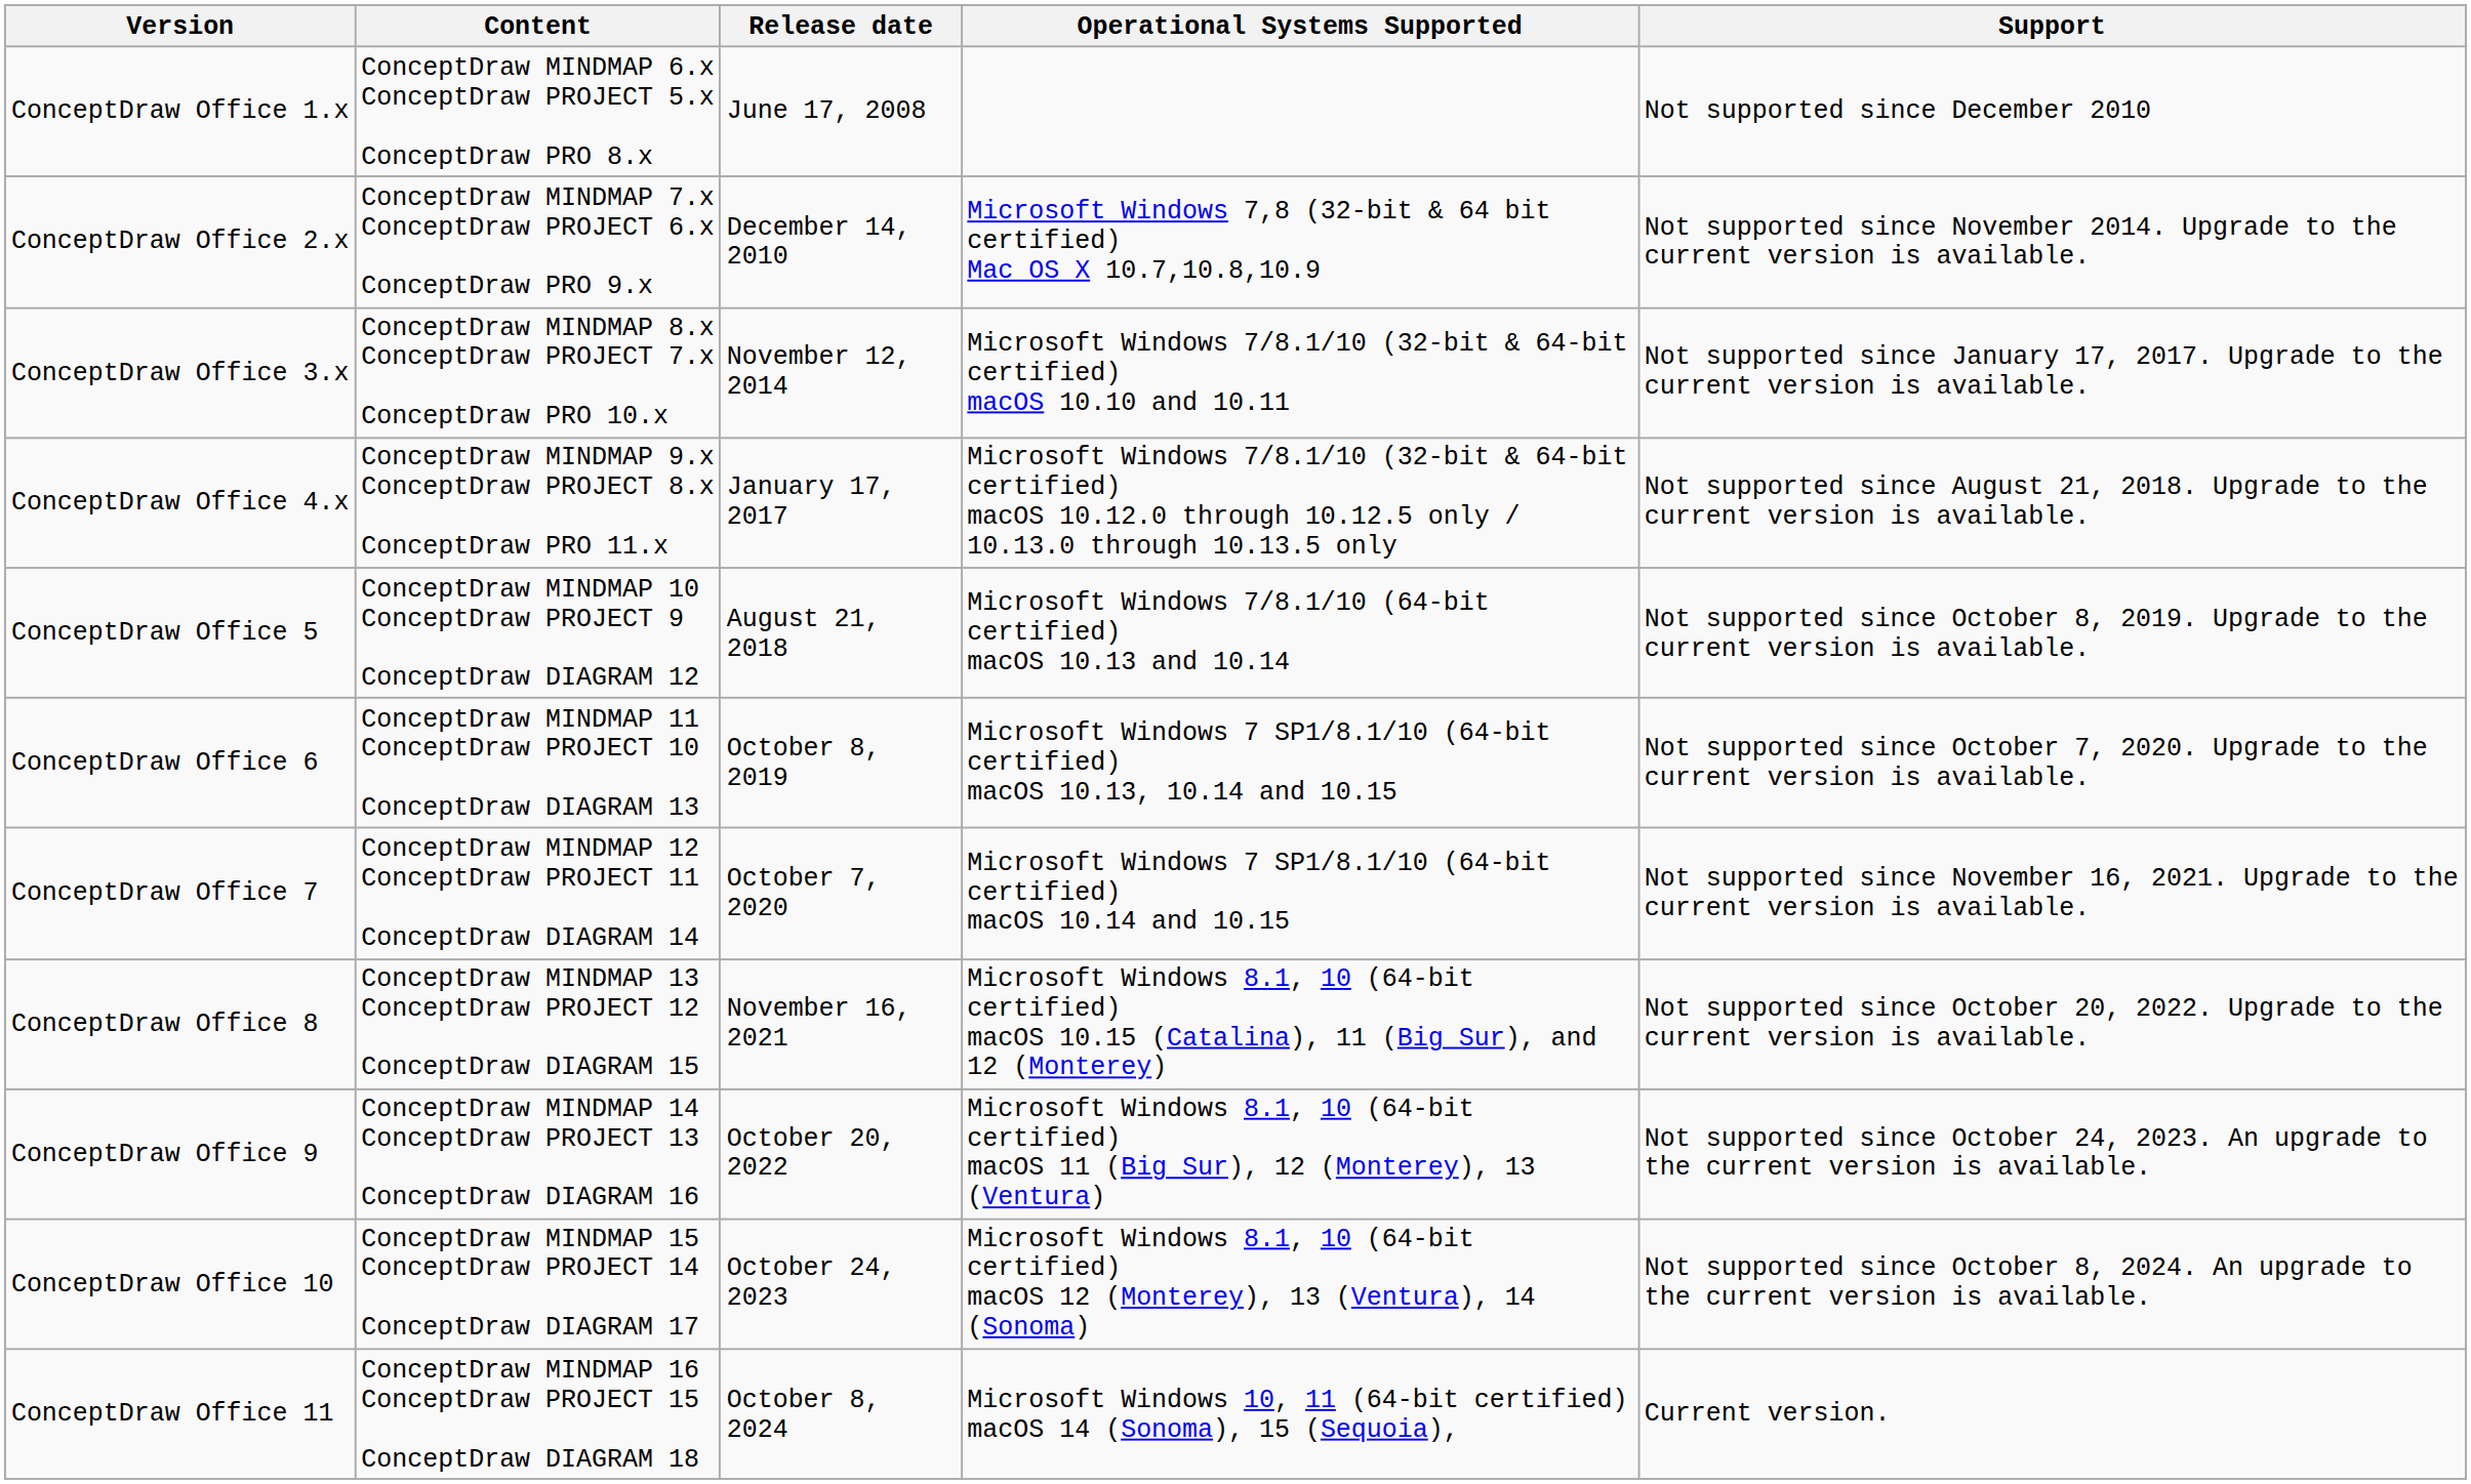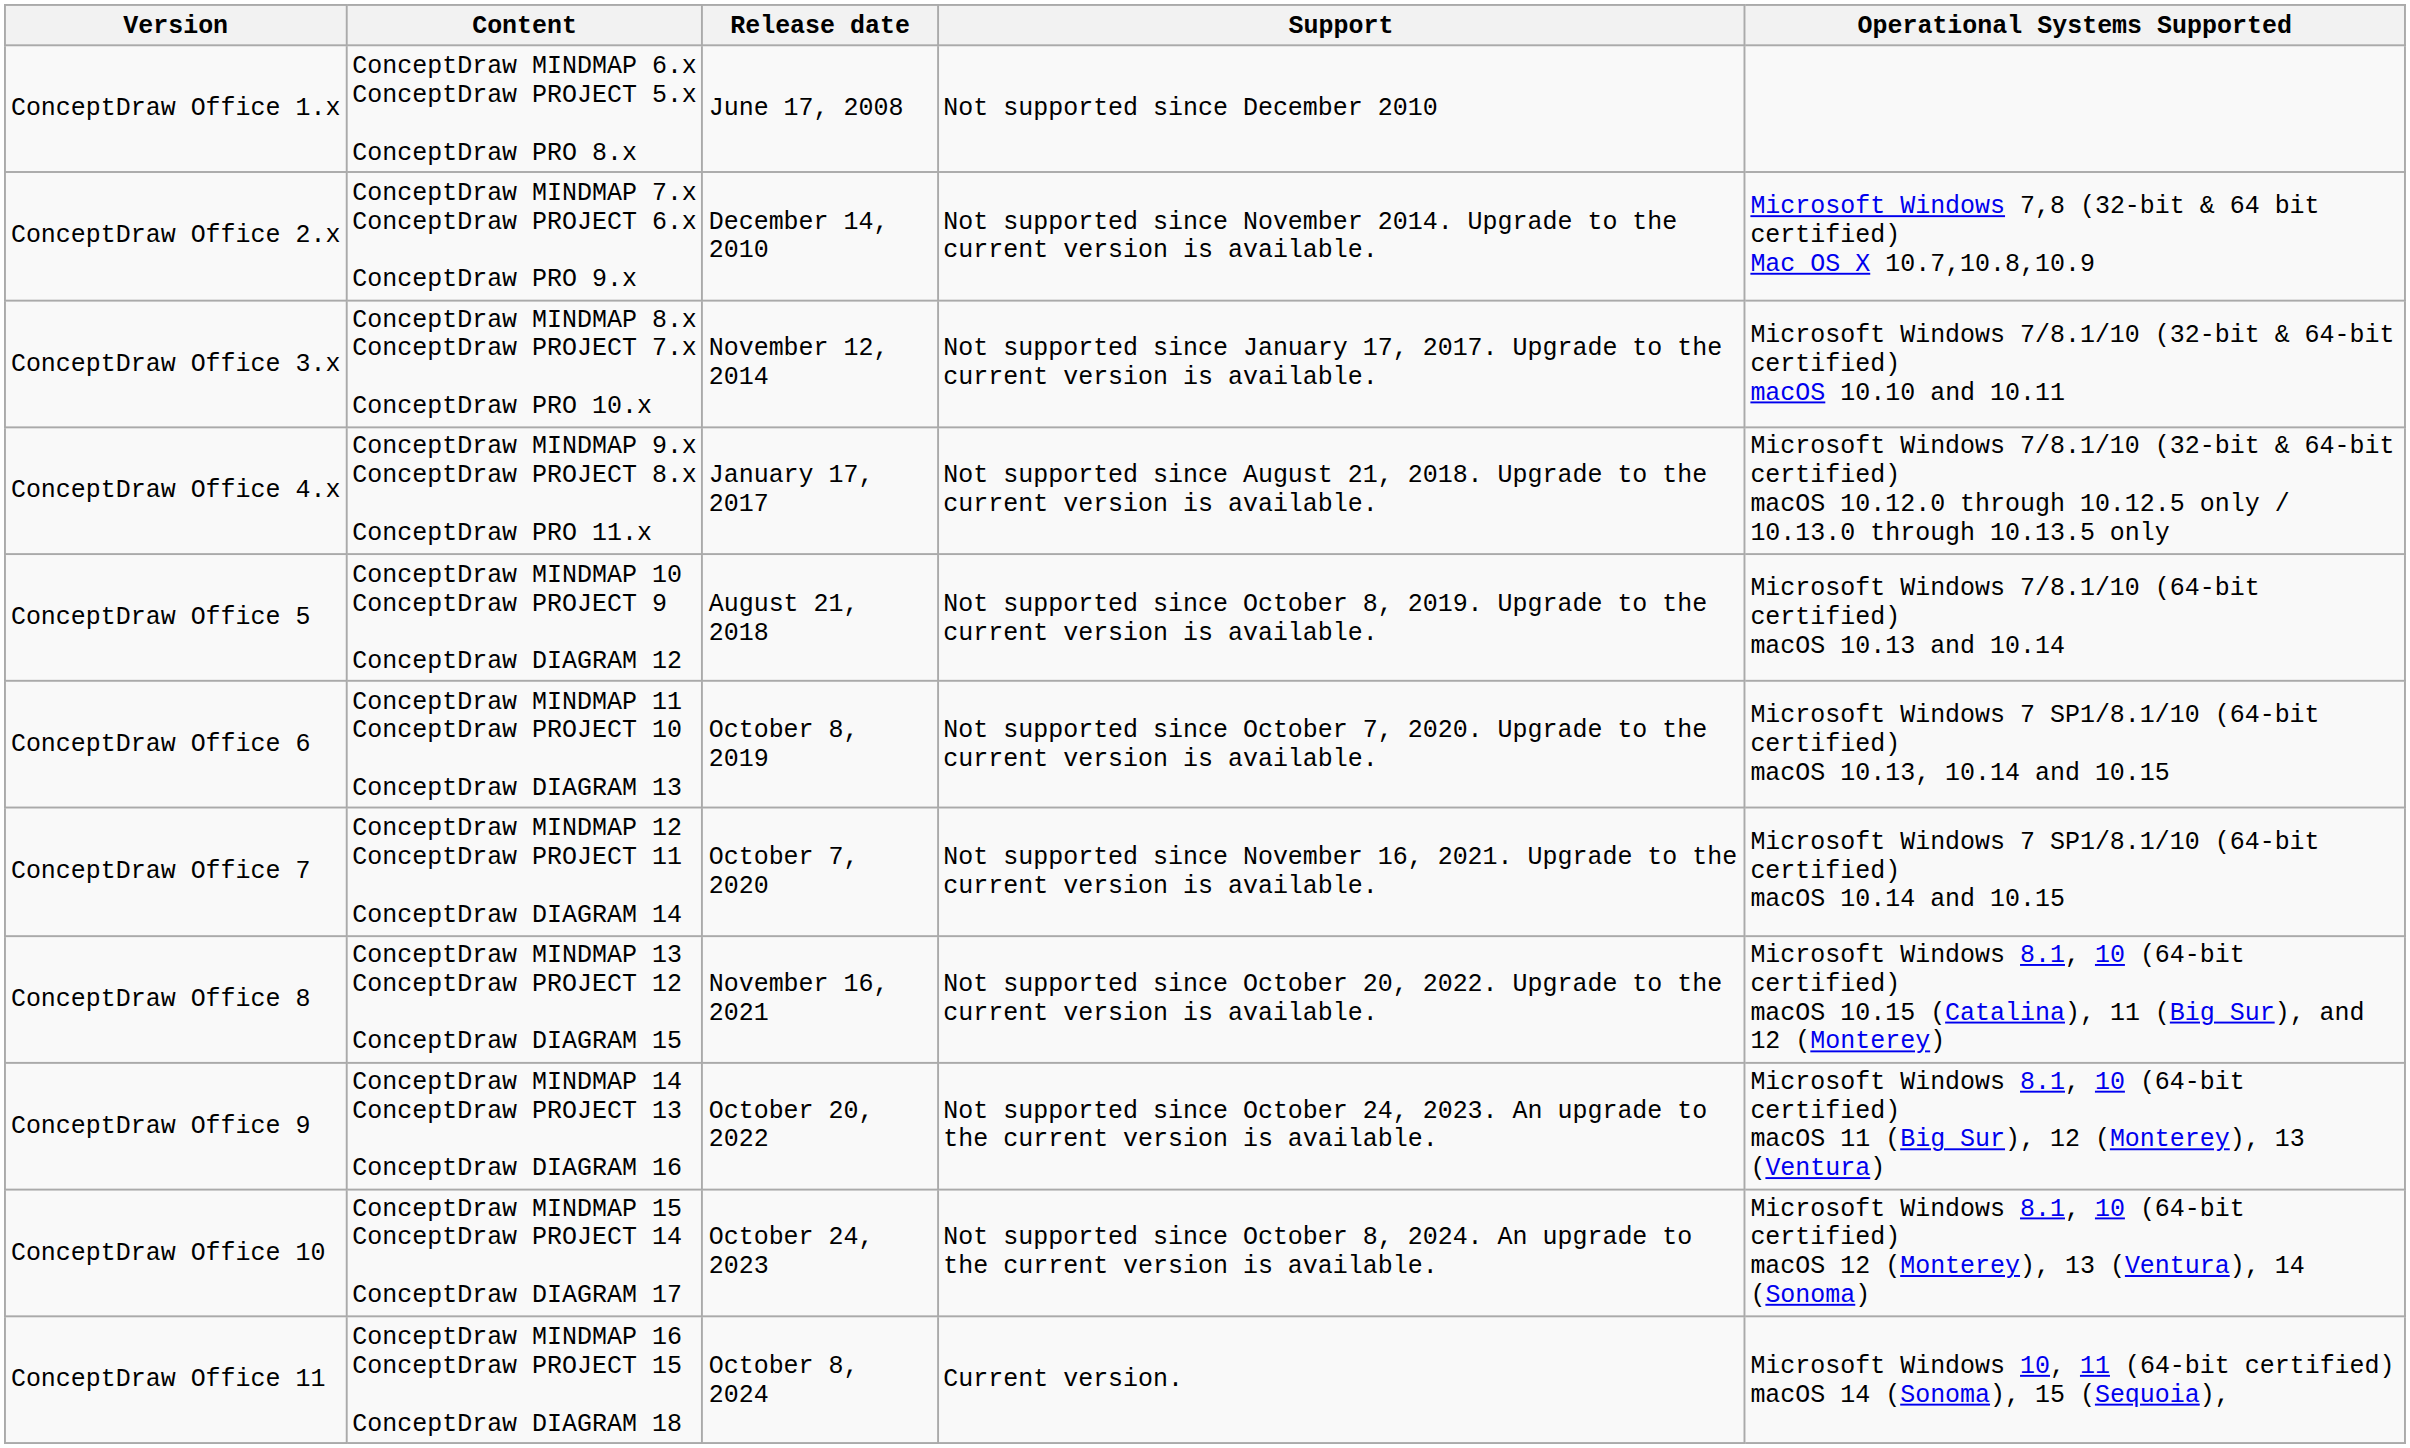columns swapped: Operational Systems Supported <-> Support
